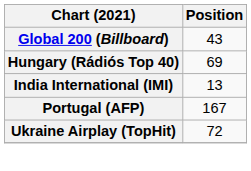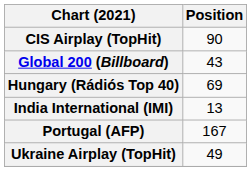+ row: CIS Airplay (TopHit) | 90
Ukraine Airplay (TopHit) | Position: 72 -> 49
